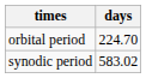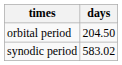orbital period | days: 224.70 -> 204.50
